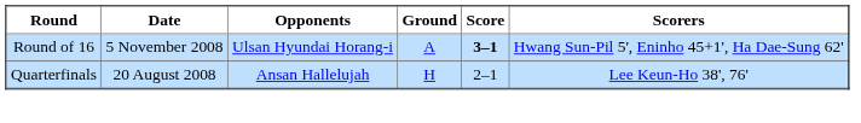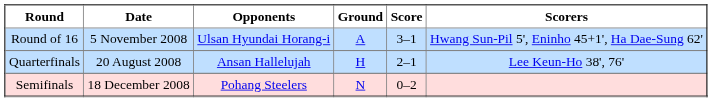Round of 16 | Score: bold -> normal
+ row: Semifinals | 18 December 2008 | Pohang Steelers | N | 0–2
